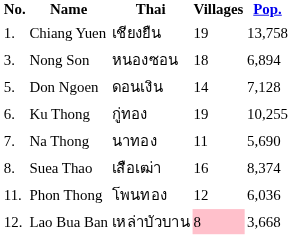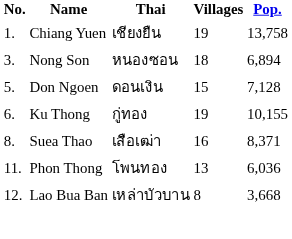Don Ngoen | Villages: 14 -> 15
Ku Thong | Pop.: 10,255 -> 10,155
- row: 7. | Na Thong | นาทอง | 11 | 5,690
Suea Thao | Pop.: 8,374 -> 8,371
Phon Thong | Villages: 12 -> 13
Lao Bua Ban | Villages: pink background -> no background
